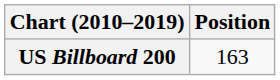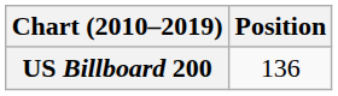US Billboard 200 | Position: 163 -> 136
